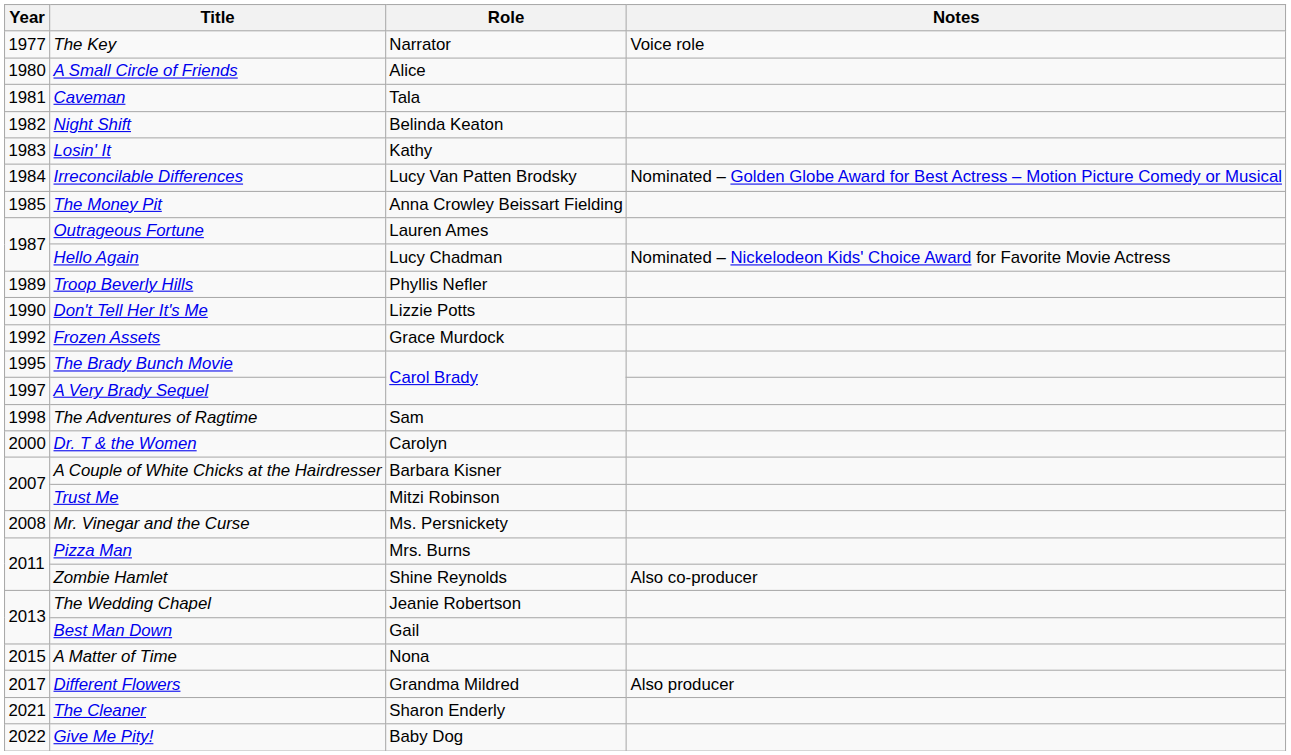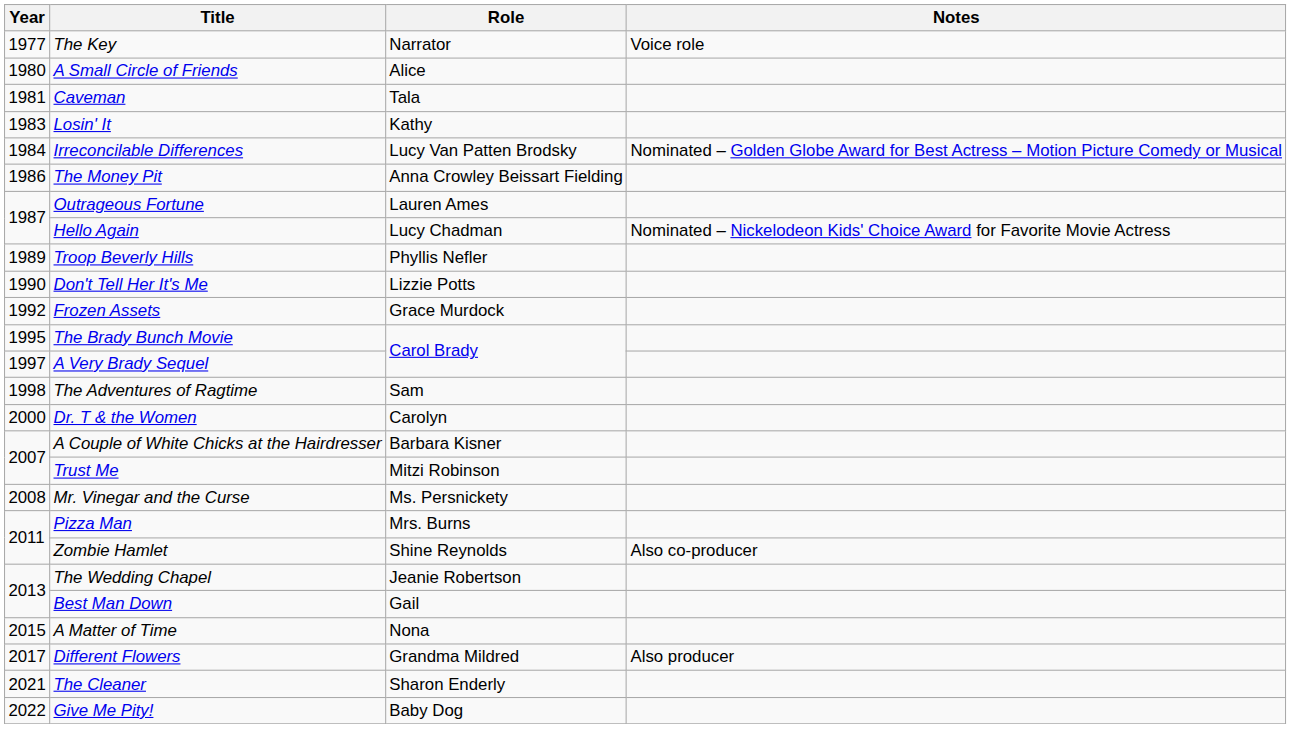- row: 1982 | Night Shift | Belinda Keaton
The Money Pit | Year: 1985 -> 1986
